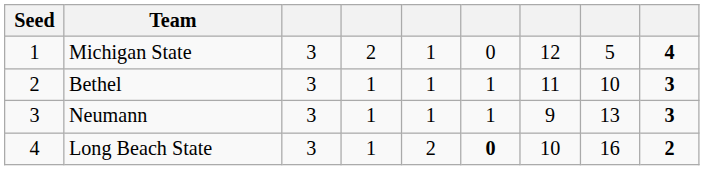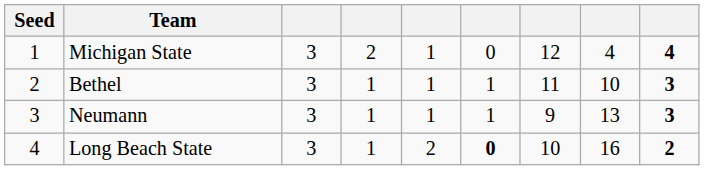Michigan State | column 8: 5 -> 4
